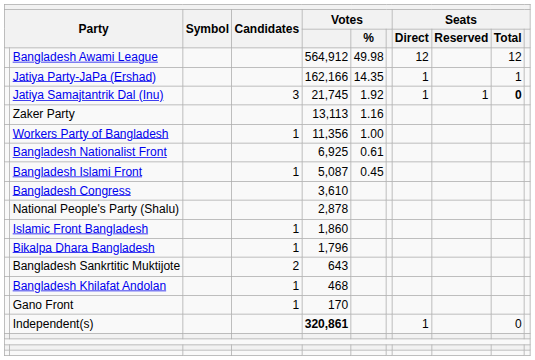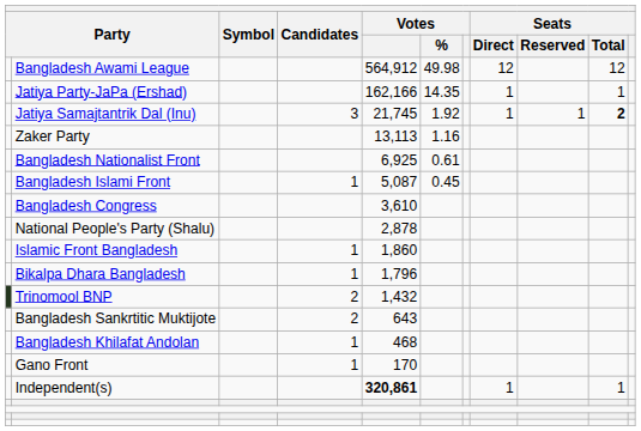Jatiya Samajtantrik Dal (Inu) | Seats / Total: 0 -> 2
- row: Workers Party of Bangladesh | 1 | 11,356 | 1.00
+ row: Trinomool BNP | 2 | 1,432
Independent(s) | Seats / Total: 0 -> 1
